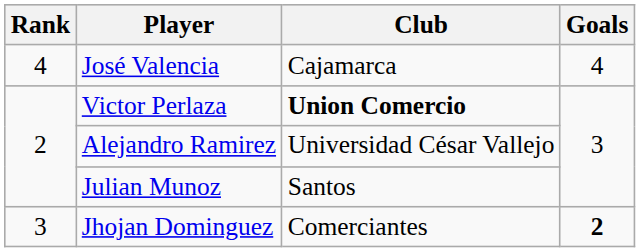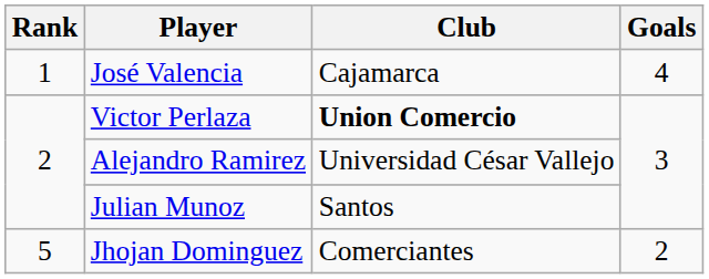José Valencia | Rank: 4 -> 1
Jhojan Dominguez | Rank: 3 -> 5
Jhojan Dominguez | Goals: bold -> normal
